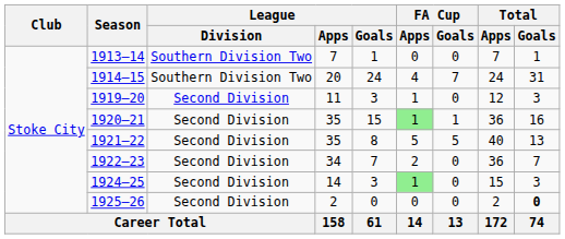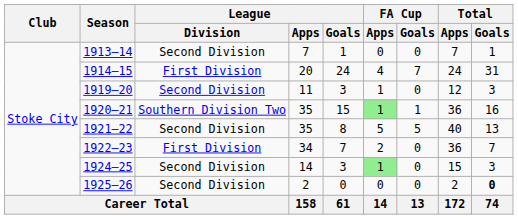1913–14 | League / Division: Southern Division Two -> Second Division
1914–15 | League / Division: Southern Division Two -> First Division
1920–21 | League / Division: Second Division -> Southern Division Two
1922–23 | League / Division: Second Division -> First Division
